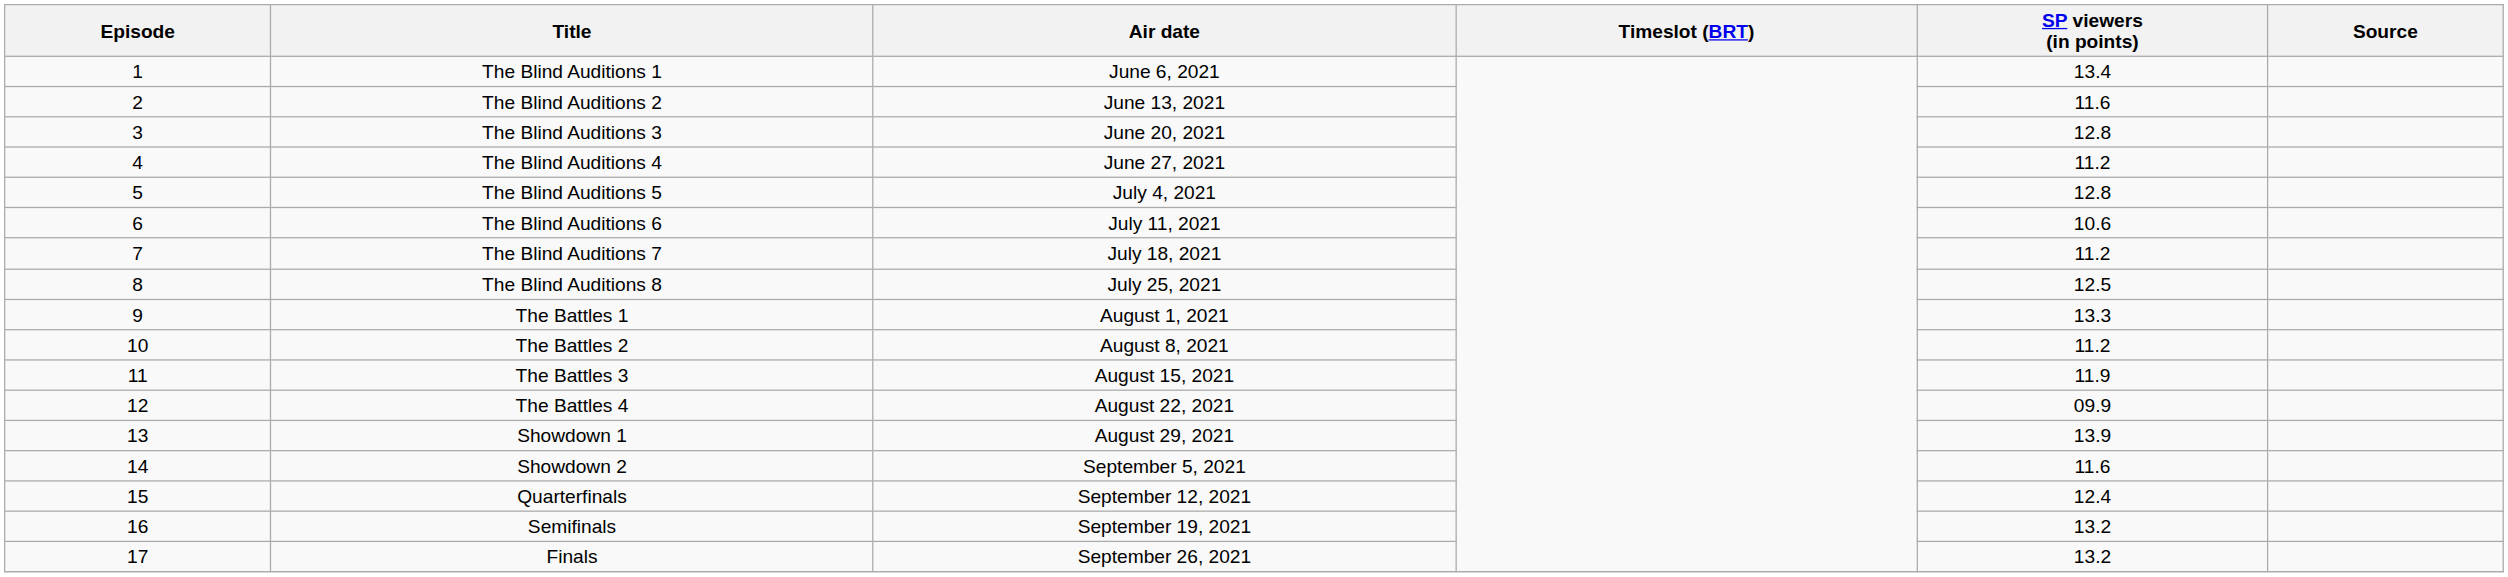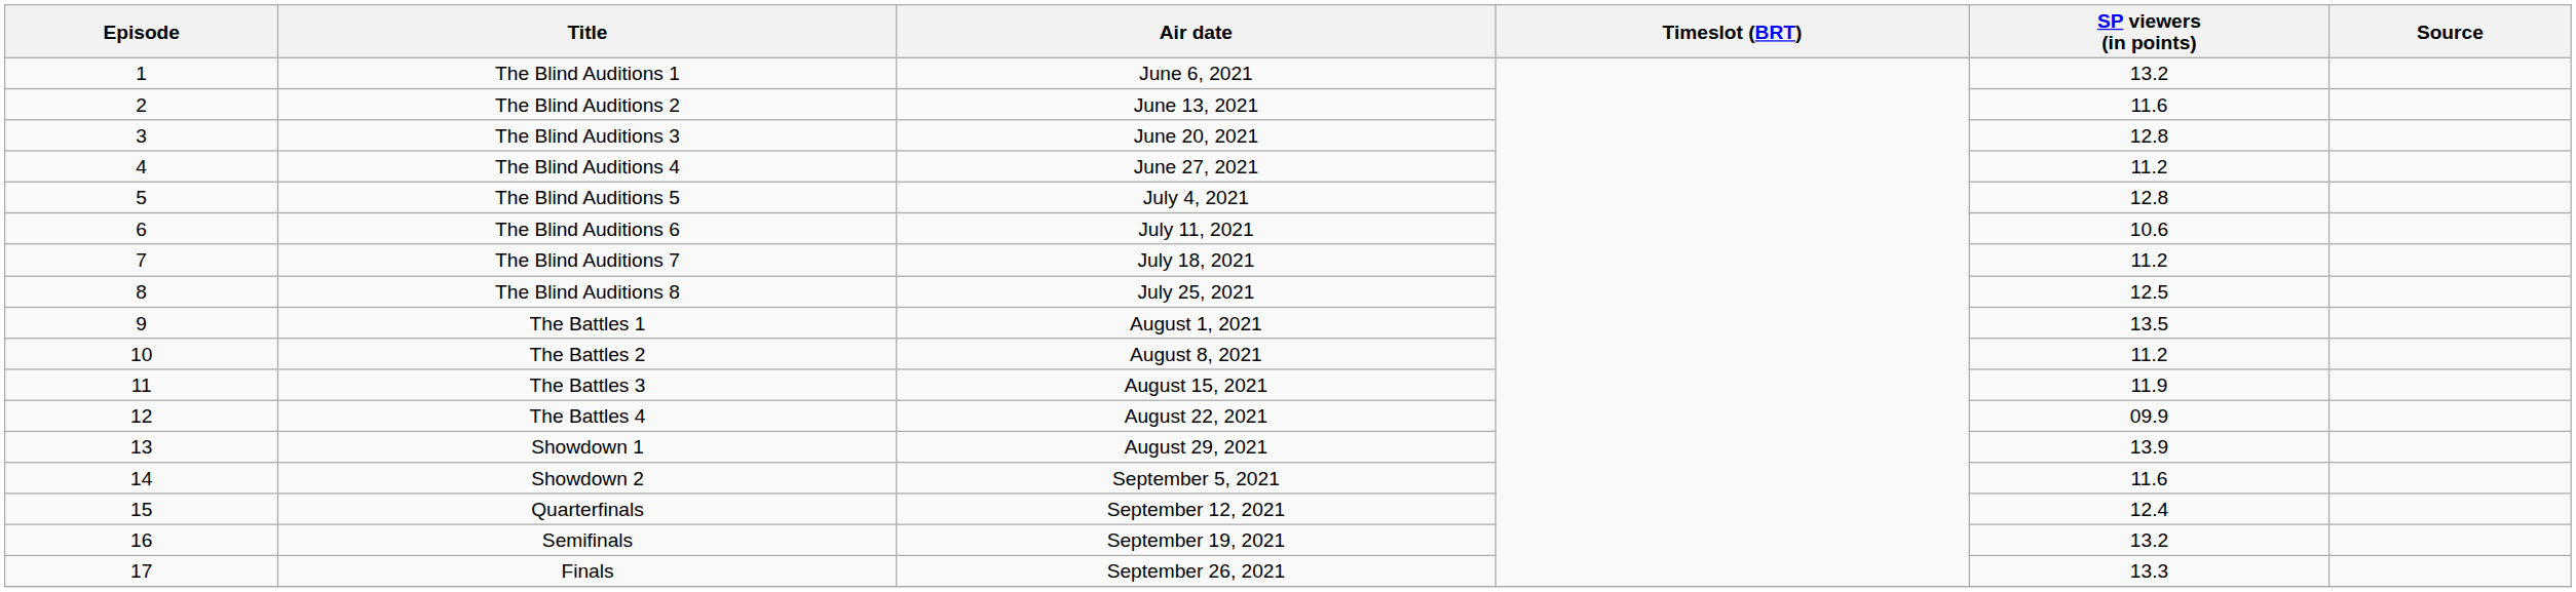The Blind Auditions 1 | SP viewers (in points): 13.4 -> 13.2
The Battles 1 | SP viewers (in points): 13.3 -> 13.5
Finals | SP viewers (in points): 13.2 -> 13.3
